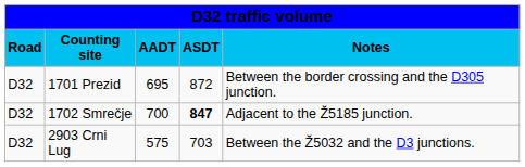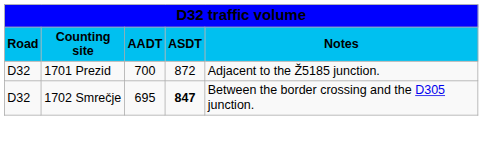1701 Prezid | column 3: 695 -> 700
1701 Prezid | column 5: Between the border crossing and the D305 junction. -> Adjacent to the Ž5185 junction.
1702 Smrečje | column 3: 700 -> 695
1702 Smrečje | column 5: Adjacent to the Ž5185 junction. -> Between the border crossing and the D305 junction.
- row: D32 | 2903 Crni Lug | 575 | 703 | Between the Ž5032 and the D3 junctions.
